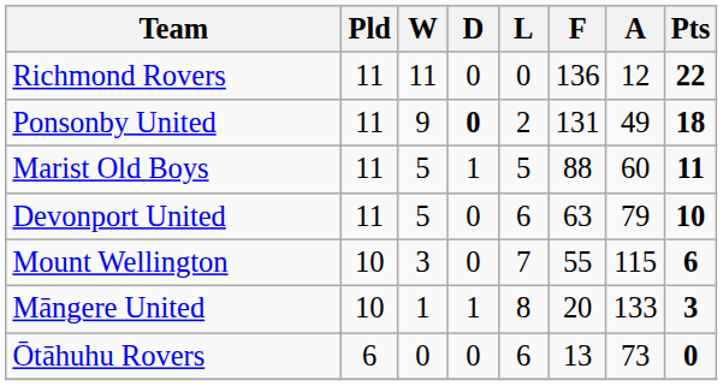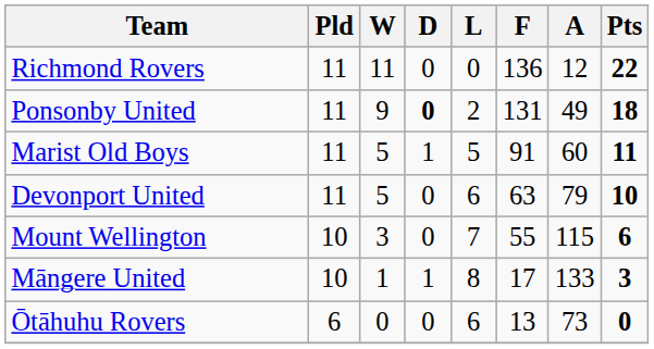Marist Old Boys | F: 88 -> 91
Māngere United | F: 20 -> 17
